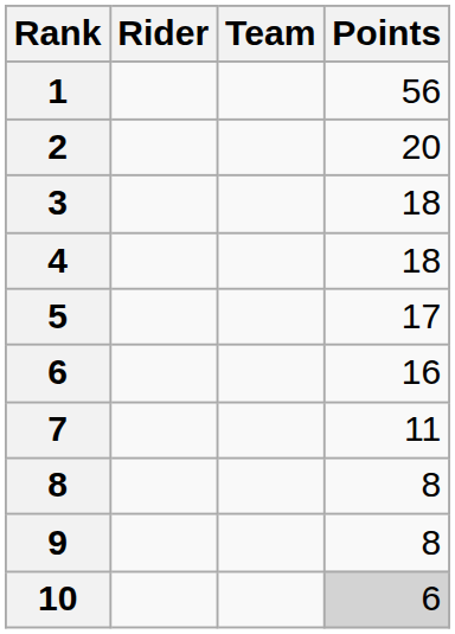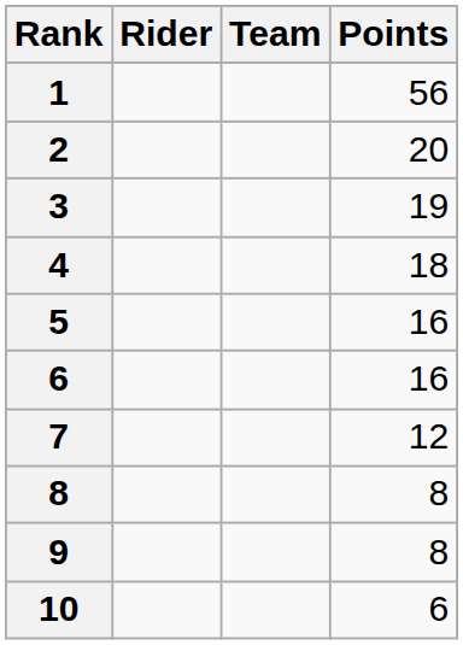3 | Points: 18 -> 19
5 | Points: 17 -> 16
7 | Points: 11 -> 12
10 | Points: lightgrey background -> no background
